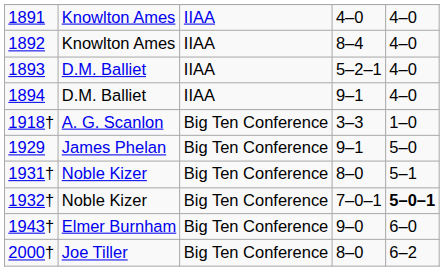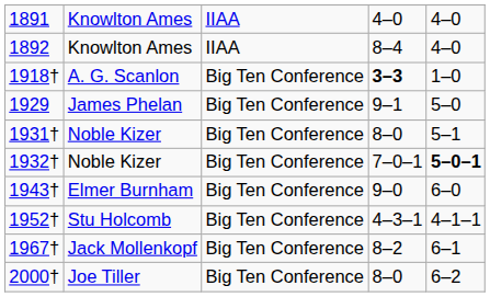- row: 1893 | D.M. Balliet | IIAA | 5–2–1 | 4–0
- row: 1894 | D.M. Balliet | IIAA | 9–1 | 4–0
1918† | column 4: normal -> bold
+ row: 1952† | Stu Holcomb | Big Ten Conference | 4–3–1 | 4–1–1
+ row: 1967† | Jack Mollenkopf | Big Ten Conference | 8–2 | 6–1
